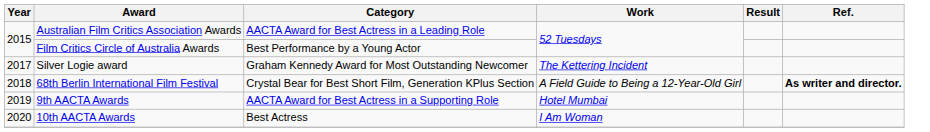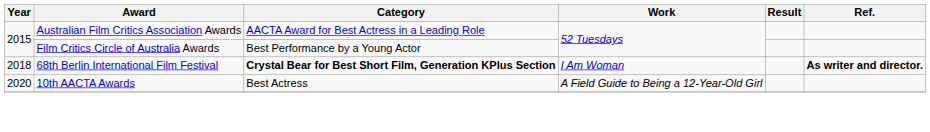- row: 2017 | Silver Logie award | Graham Kennedy Award for Most Outstanding Newcomer | The Kettering Incident
68th Berlin International Film Festival | Category: normal -> bold
68th Berlin International Film Festival | Work: A Field Guide to Being a 12-Year-Old Girl -> I Am Woman
- row: 2019 | 9th AACTA Awards | AACTA Award for Best Actress in a Supporting Role | Hotel Mumbai
10th AACTA Awards | Work: I Am Woman -> A Field Guide to Being a 12-Year-Old Girl
